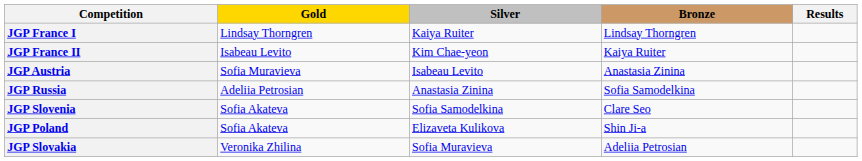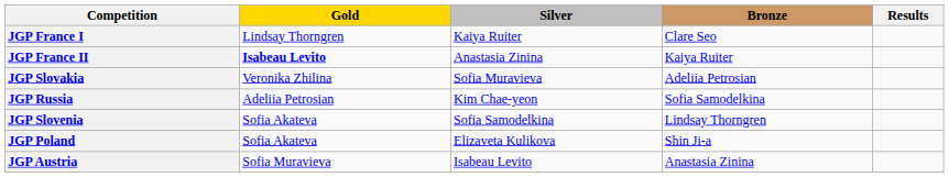JGP France I | Bronze: Lindsay Thorngren -> Clare Seo
JGP France II | Gold: normal -> bold
JGP France II | Silver: Kim Chae-yeon -> Anastasia Zinina
rows swapped: JGP Slovakia <-> JGP Austria
JGP Russia | Silver: Anastasia Zinina -> Kim Chae-yeon
JGP Slovenia | Bronze: Clare Seo -> Lindsay Thorngren
